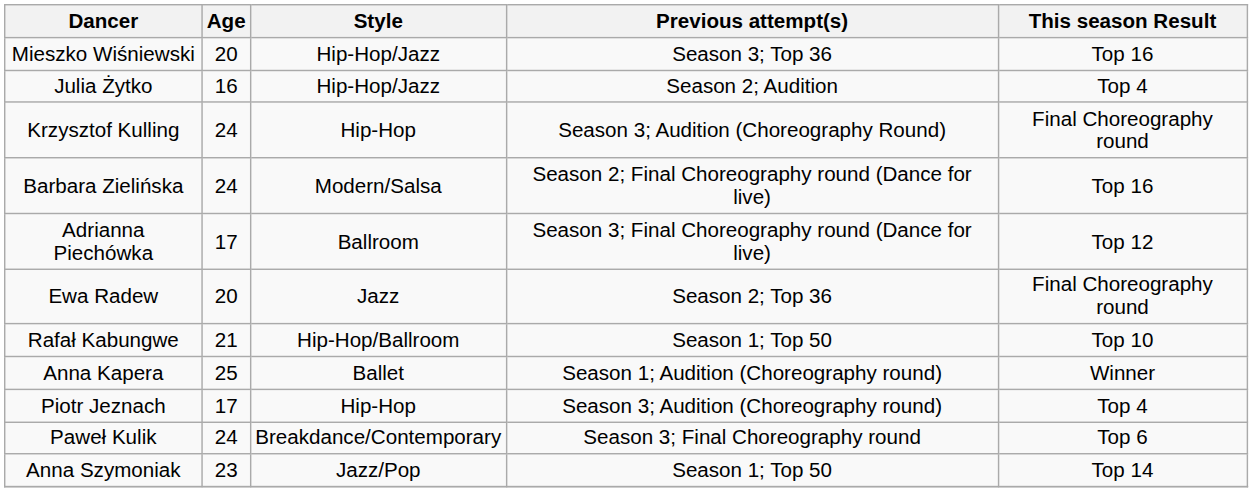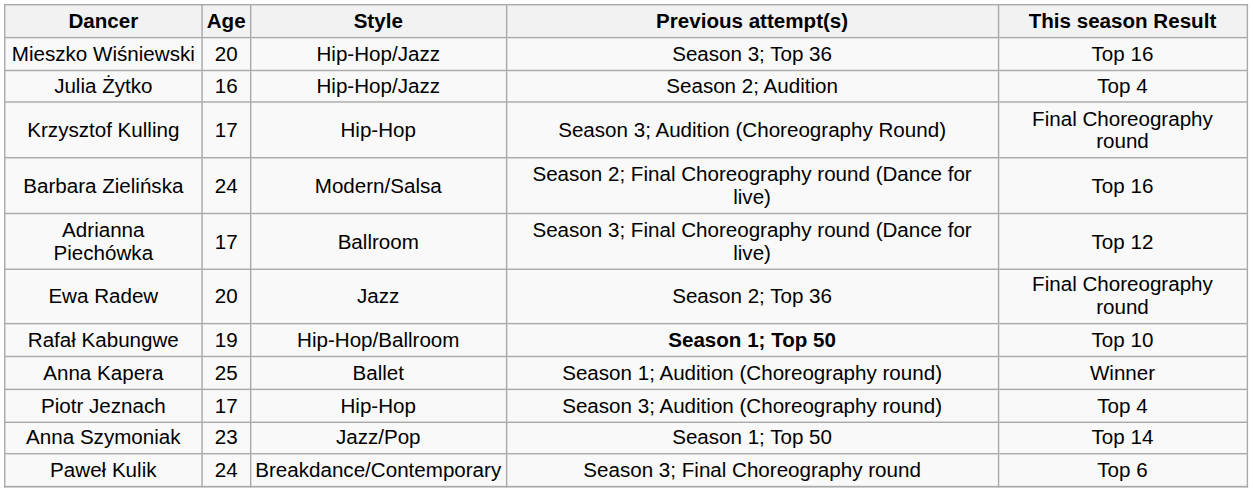Krzysztof Kulling | Age: 24 -> 17
Rafał Kabungwe | Age: 21 -> 19
Rafał Kabungwe | Previous attempt(s): normal -> bold
rows swapped: Paweł Kulik <-> Anna Szymoniak
